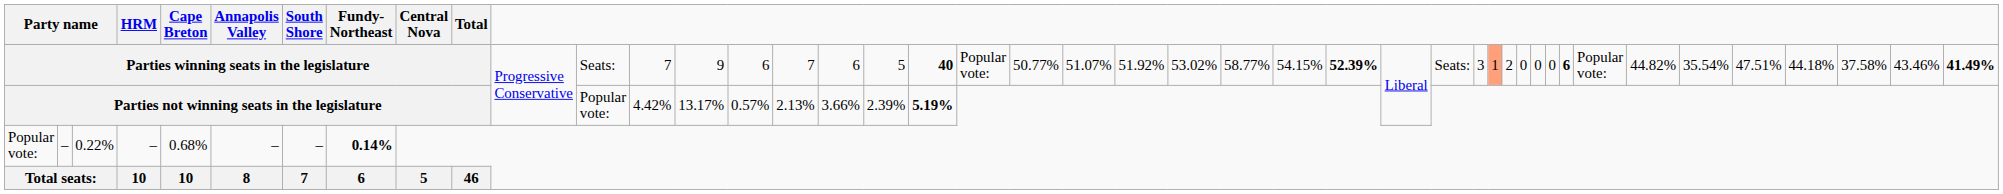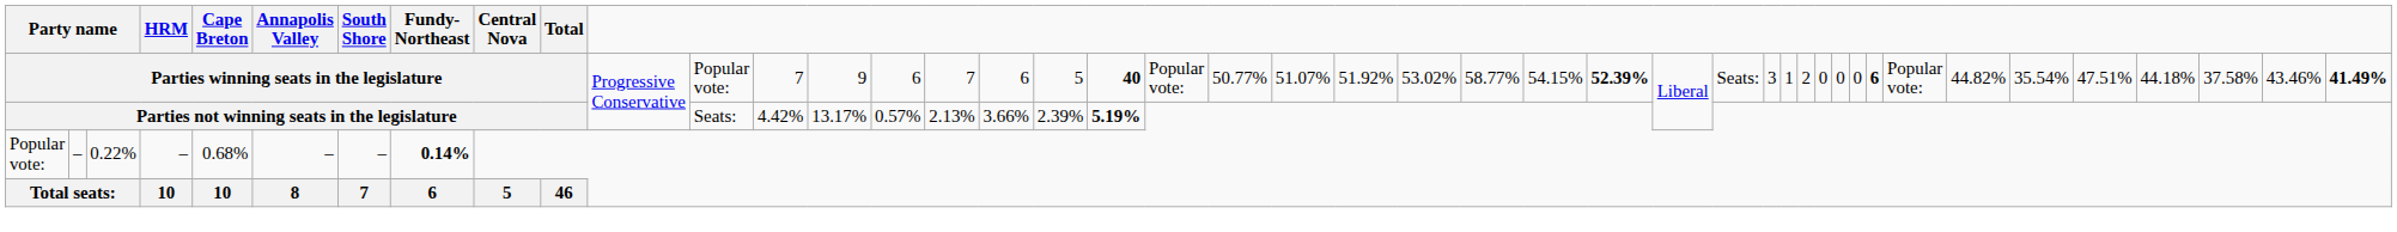Parties winning seats in the legislature | column 12: Seats: -> Popular vote:
Parties winning seats in the legislature | column 31: lightsalmon background -> no background
Parties not winning seats in the legislature | column 12: Popular vote: -> Seats:
